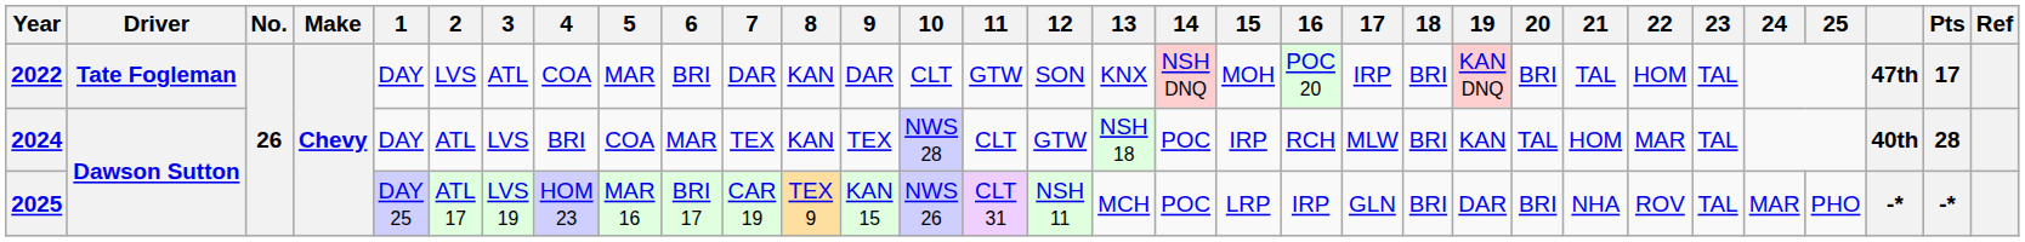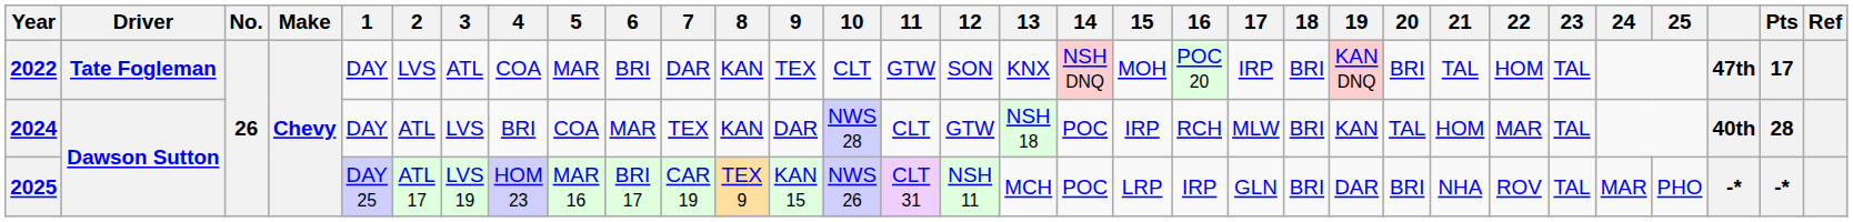2022 | 9: DAR -> TEX
2024 | 9: TEX -> DAR
